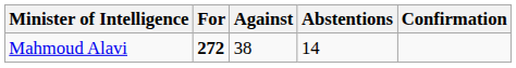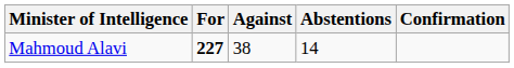Mahmoud Alavi | For: 272 -> 227
